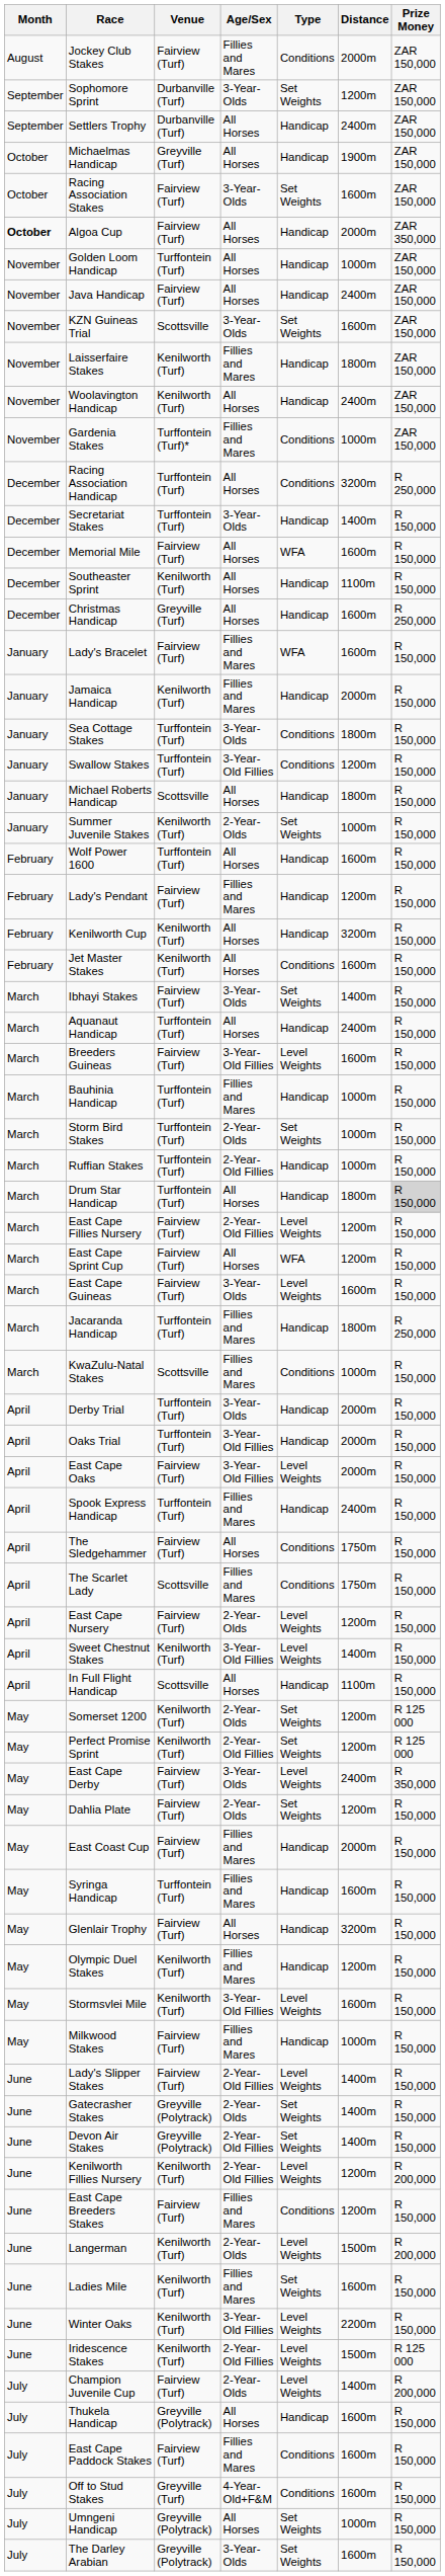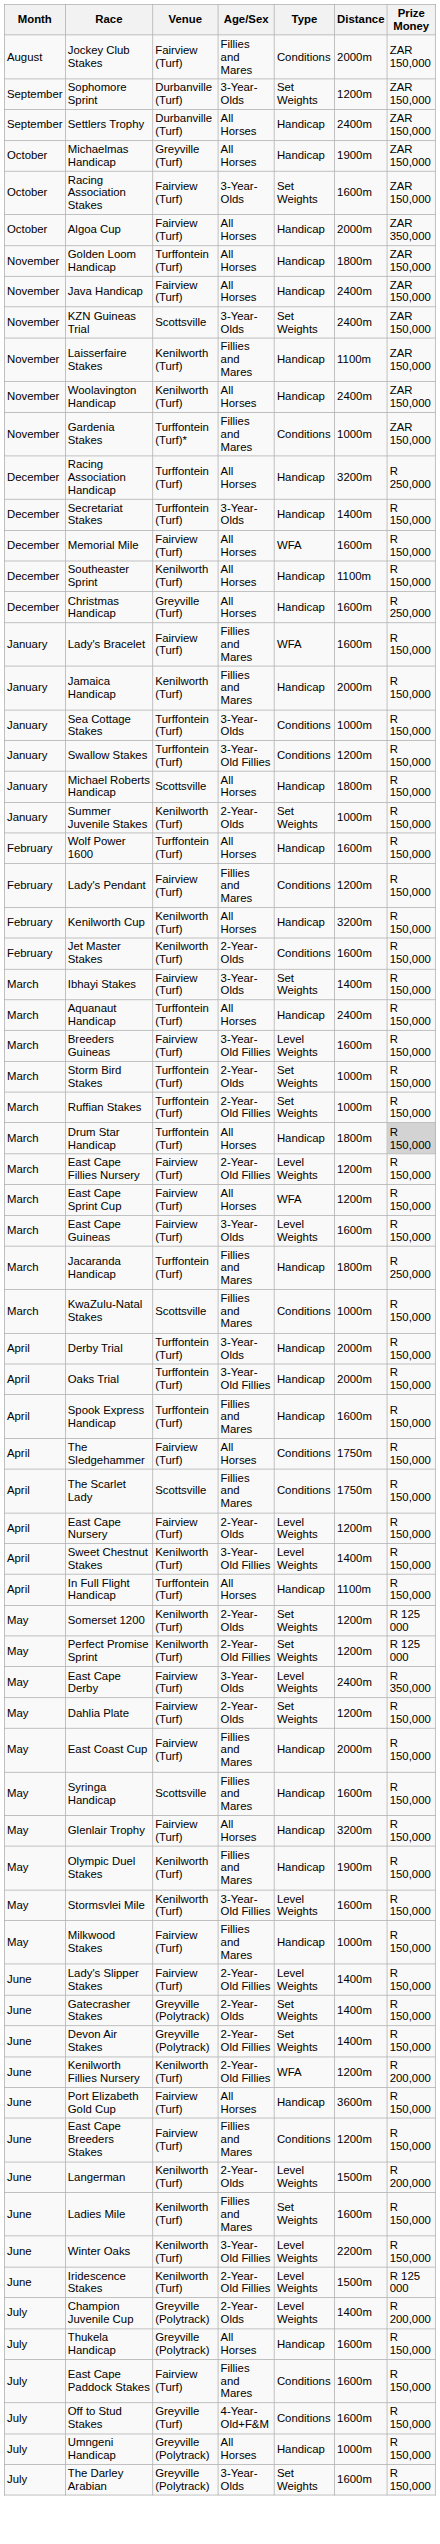Algoa Cup | Month: bold -> normal
Golden Loom Handicap | Distance: 1000m -> 1800m
KZN Guineas Trial | Distance: 1600m -> 2400m
Laisserfaire Stakes | Distance: 1800m -> 1100m
Racing Association Handicap | Type: Conditions -> Handicap
Sea Cottage Stakes | Distance: 1800m -> 1000m
Lady's Pendant | Type: Handicap -> Conditions
Jet Master Stakes | Age/Sex: All Horses -> 2-Year-Olds
- row: March | Bauhinia Handicap | Turffontein (Turf) | Fillies and Mares | Handicap | 1000m | R 150,000
Ruffian Stakes | Type: Handicap -> Set Weights
- row: April | East Cape Oaks | Fairview (Turf) | 3-Year-Old Fillies | Level Weights | 2000m | R 150,000
Spook Express Handicap | Distance: 2400m -> 1600m
In Full Flight Handicap | Venue: Scottsville -> Turffontein (Turf)
Syringa Handicap | Venue: Turffontein (Turf) -> Scottsville
Olympic Duel Stakes | Distance: 1200m -> 1900m
Kenilworth Fillies Nursery | Type: Level Weights -> WFA
+ row: June | Port Elizabeth Gold Cup | Fairview (Turf) | All Horses | Handicap | 3600m | R 150,000
Champion Juvenile Cup | Venue: Fairview (Turf) -> Greyville (Polytrack)
Umngeni Handicap | Type: Set Weights -> Handicap
